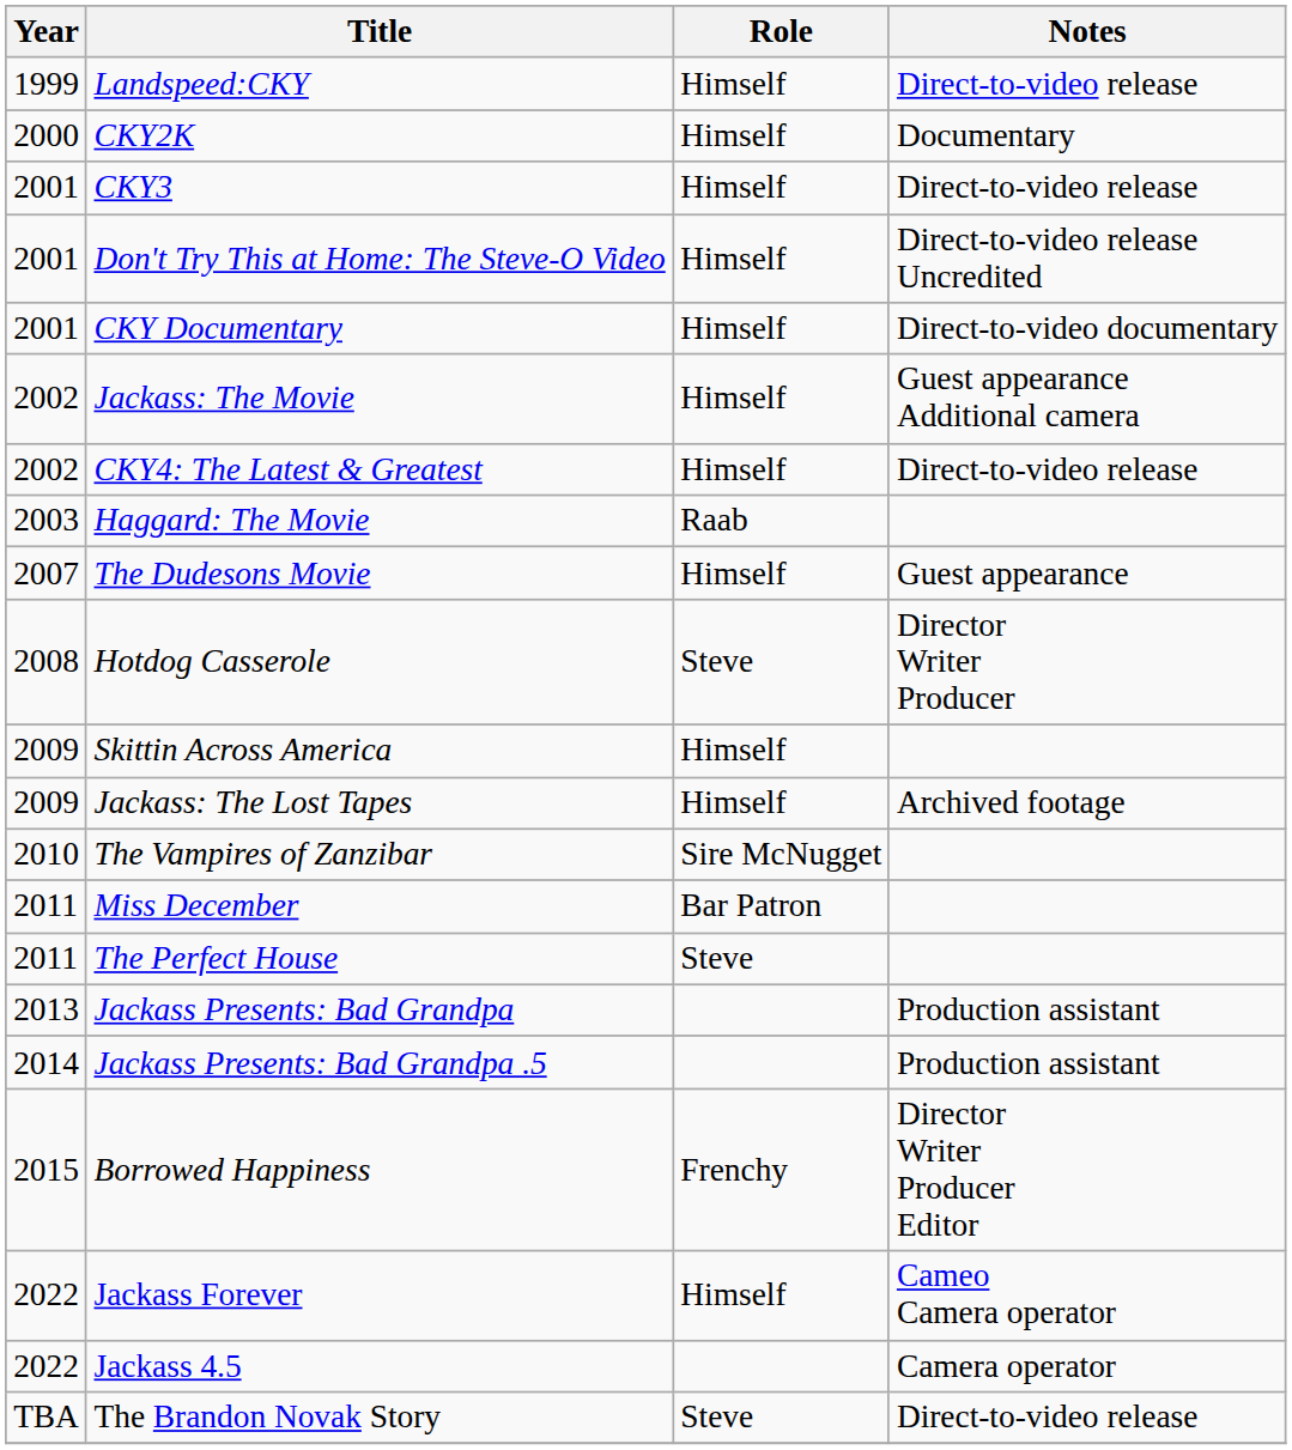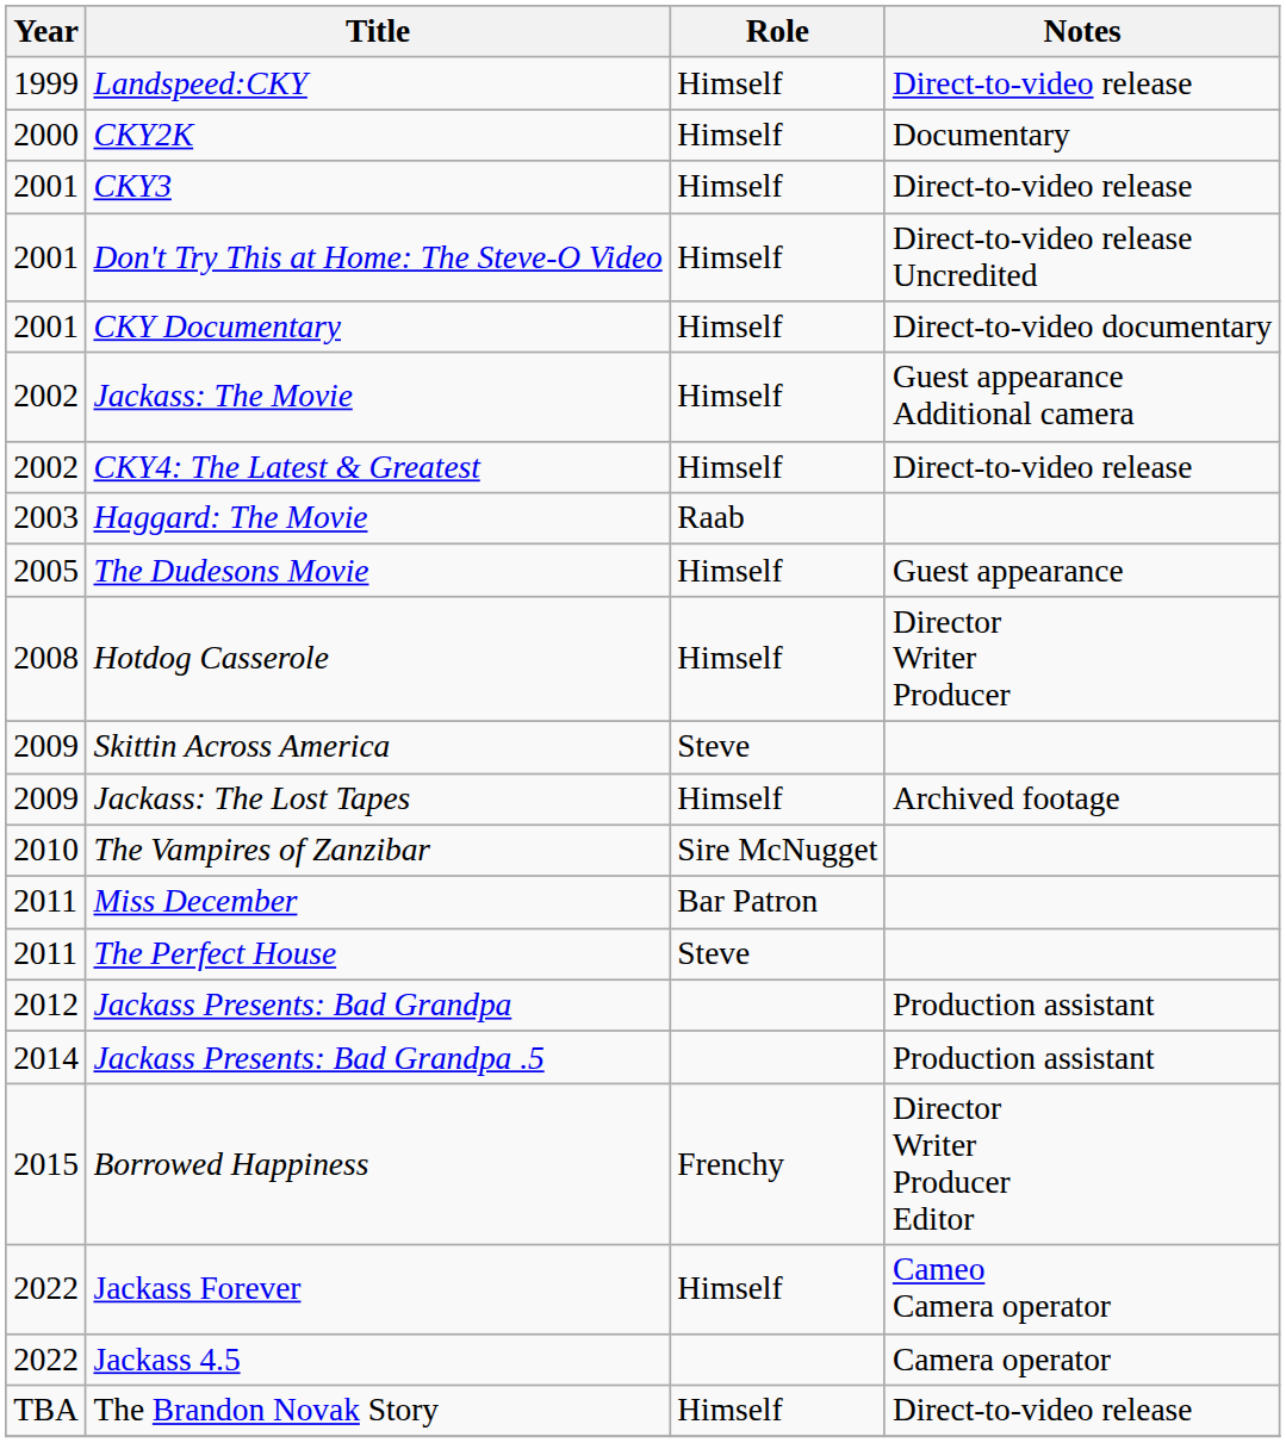The Dudesons Movie | Year: 2007 -> 2005
Hotdog Casserole | Role: Steve -> Himself
Skittin Across America | Role: Himself -> Steve
Jackass Presents: Bad Grandpa | Year: 2013 -> 2012
The Brandon Novak Story | Role: Steve -> Himself
